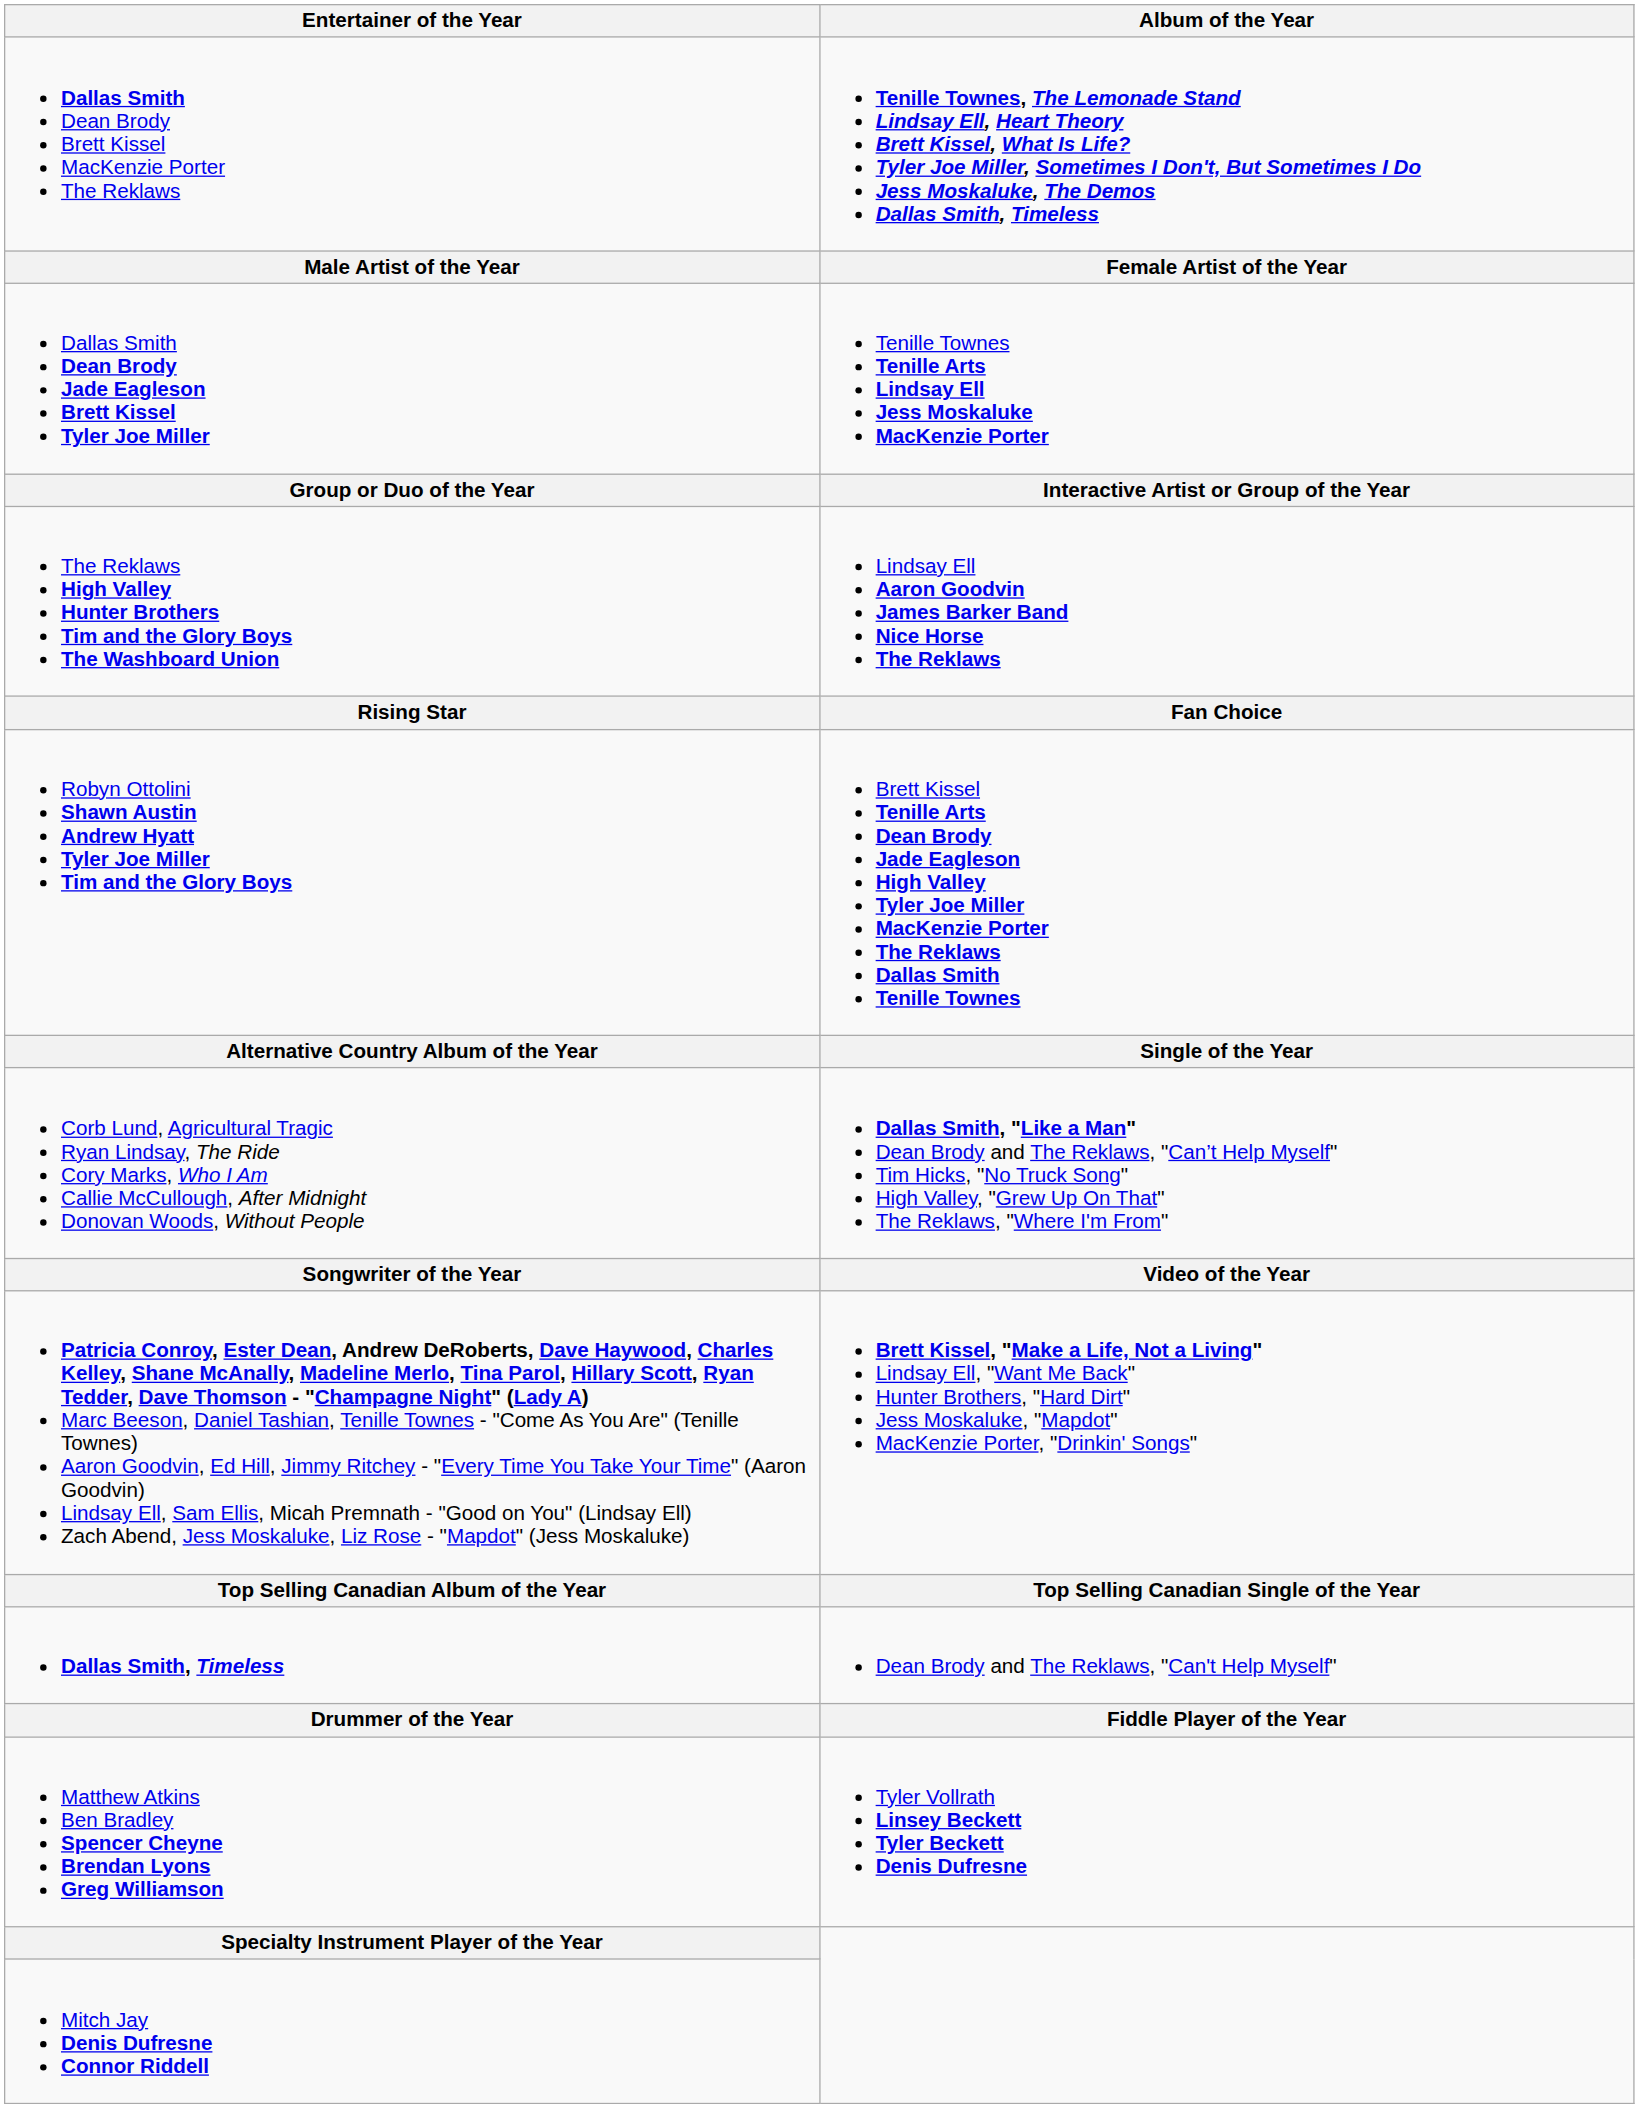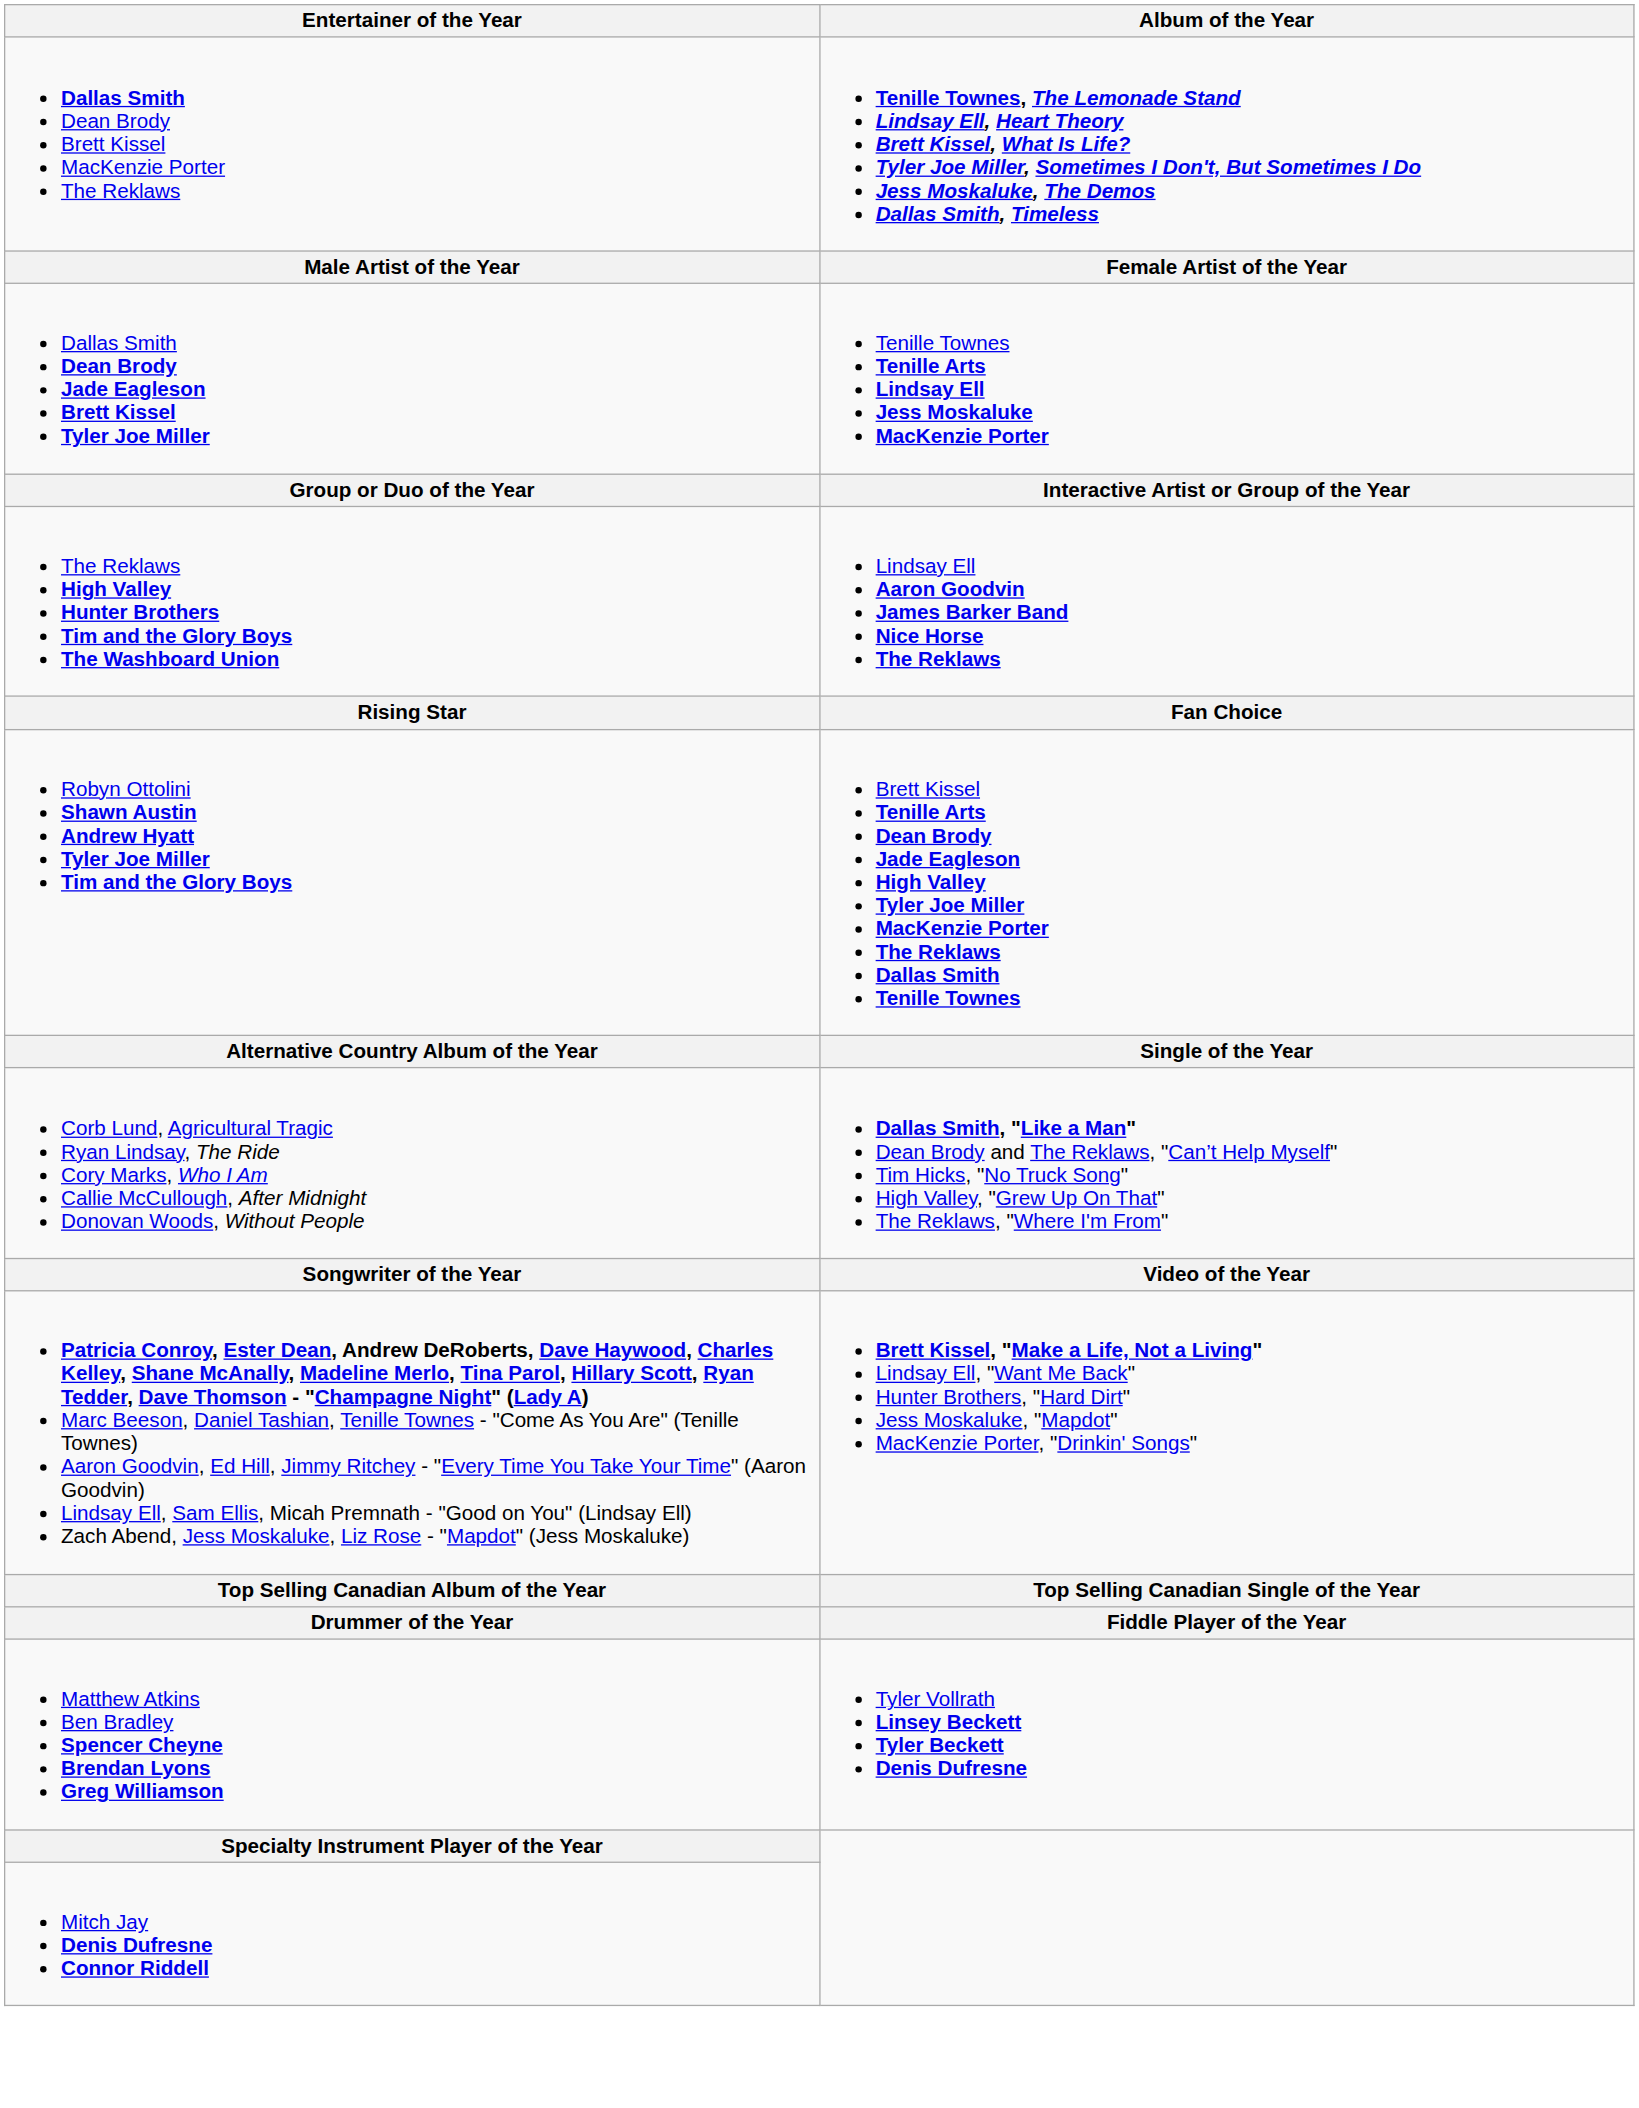- row: Dallas Smith, Timeless | Dean Brody and The Reklaws, "Can't Help Myself"
